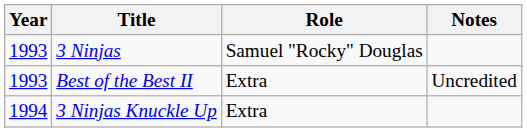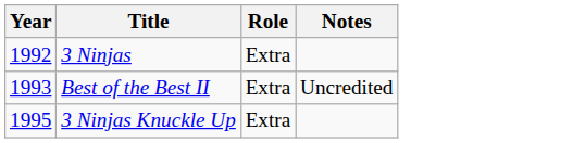3 Ninjas | Year: 1993 -> 1992
3 Ninjas | Role: Samuel "Rocky" Douglas -> Extra
3 Ninjas Knuckle Up | Year: 1994 -> 1995
